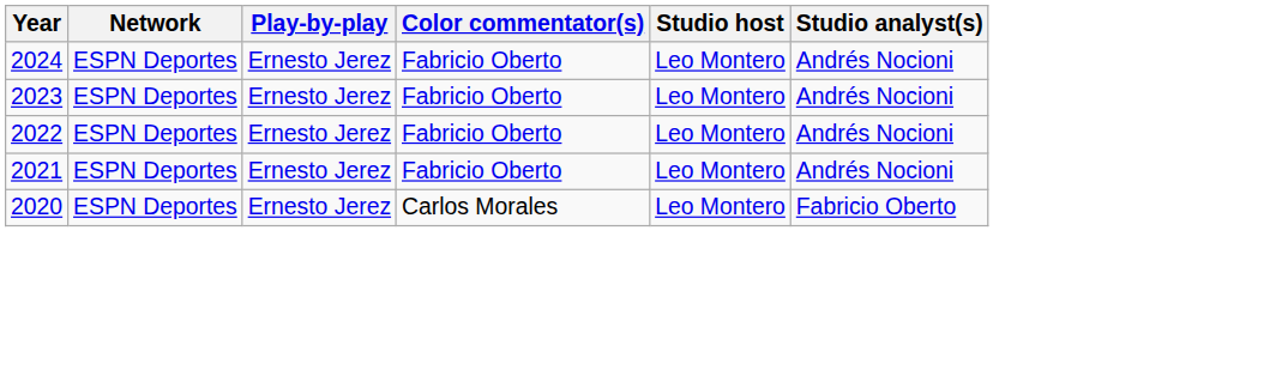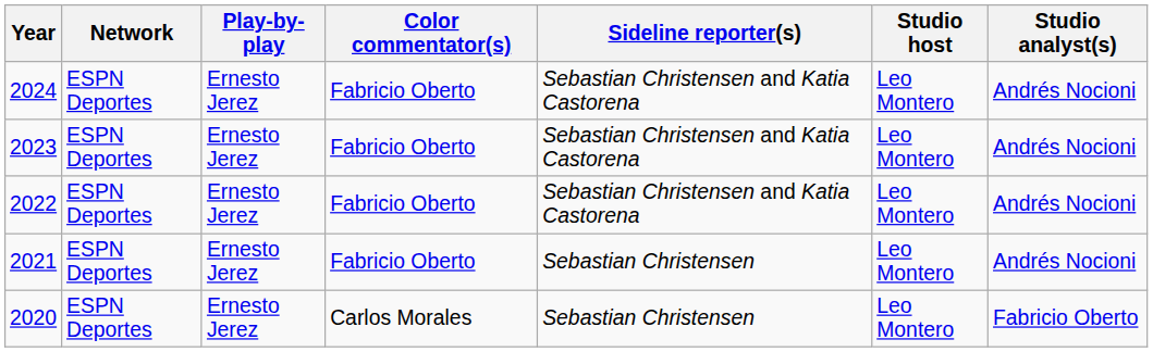+ column: Sideline reporter(s) | Sebastian Christensen and Katia Castorena | Sebastian Christensen and Katia Castorena | Sebastian Christensen and Katia Castorena | Sebastian Christensen | Sebastian Christensen
